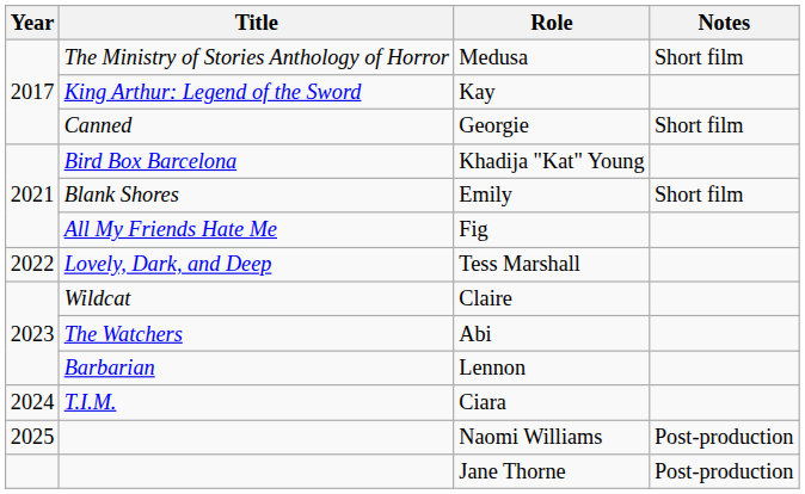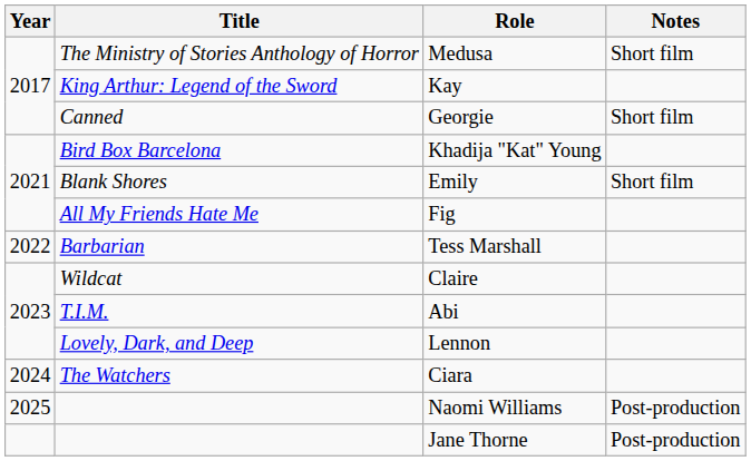Tess Marshall | Title: Lovely, Dark, and Deep -> Barbarian
Abi | Title: The Watchers -> T.I.M.
Lennon | Title: Barbarian -> Lovely, Dark, and Deep
Ciara | Title: T.I.M. -> The Watchers
